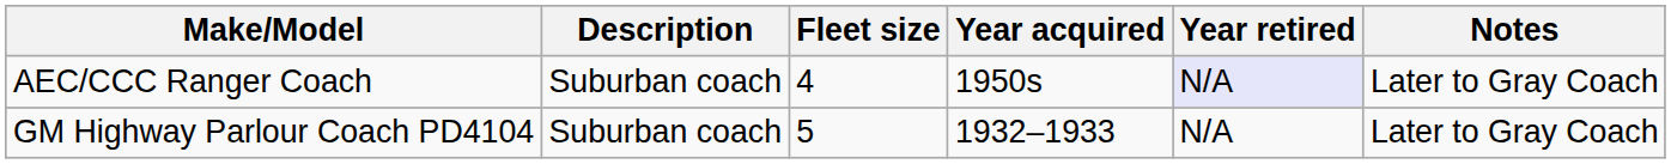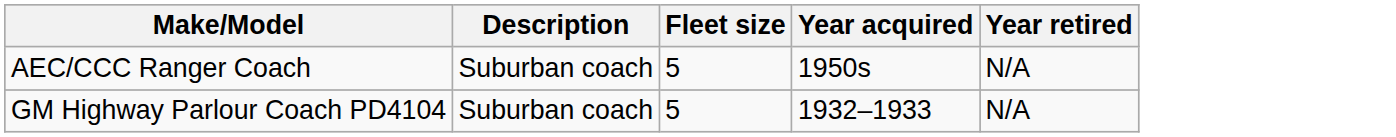- column: Notes | Later to Gray Coach | Later to Gray Coach
AEC/CCC Ranger Coach | Fleet size: 4 -> 5
AEC/CCC Ranger Coach | Year retired: lavender background -> no background
